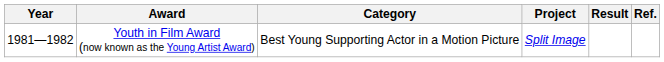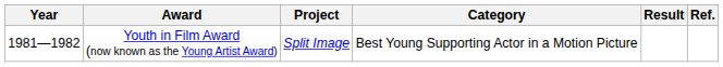columns swapped: Category <-> Project
